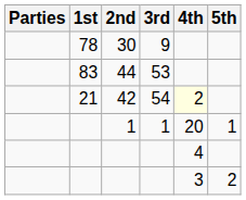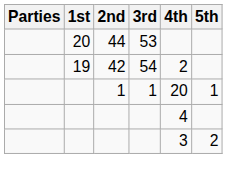- row: 78 | 30 | 9
44 | 1st: 83 -> 20
42 | 1st: 21 -> 19
42 | 4th: lightyellow background -> no background
